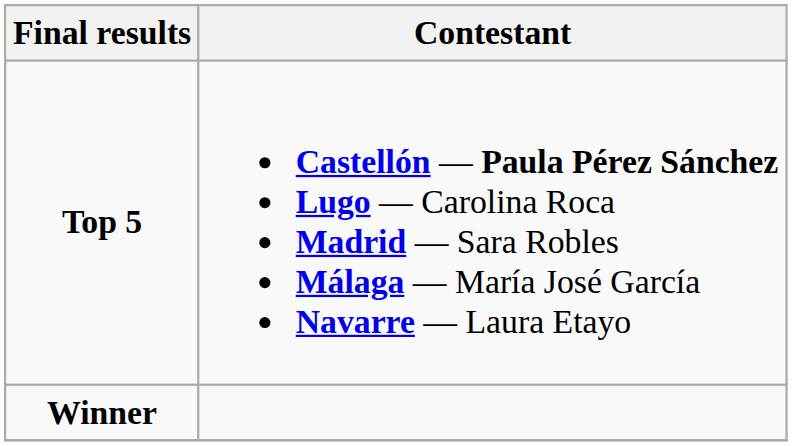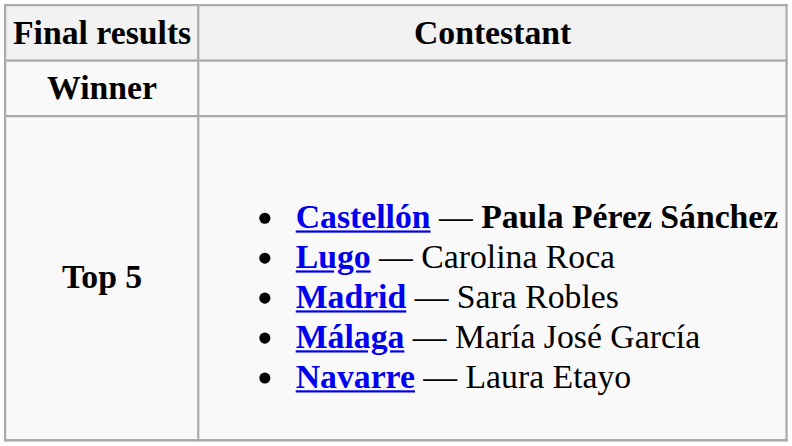rows swapped: Winner <-> Top 5
